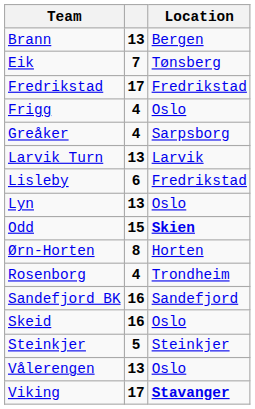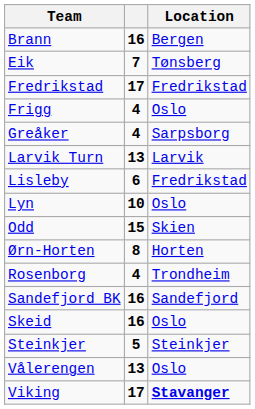Brann | column 2: 13 -> 16
Lyn | column 2: 13 -> 10
Odd | Location: bold -> normal
